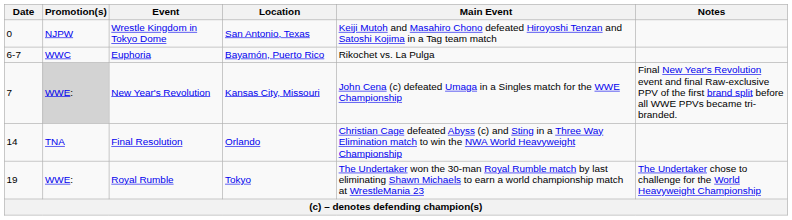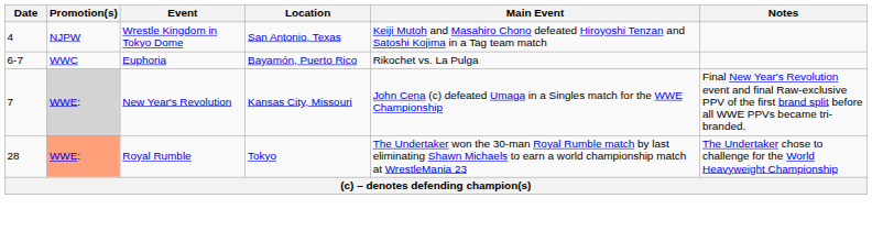Wrestle Kingdom in Tokyo Dome | Date: 0 -> 4
- row: 14 | TNA | Final Resolution | Orlando | Christian Cage defeated Abyss (c) and Sting in a Three Way Elimination match to win the NWA World Heavyweight Championship
Royal Rumble | Date: 19 -> 28
Royal Rumble | Promotion(s): no background -> lightsalmon background
